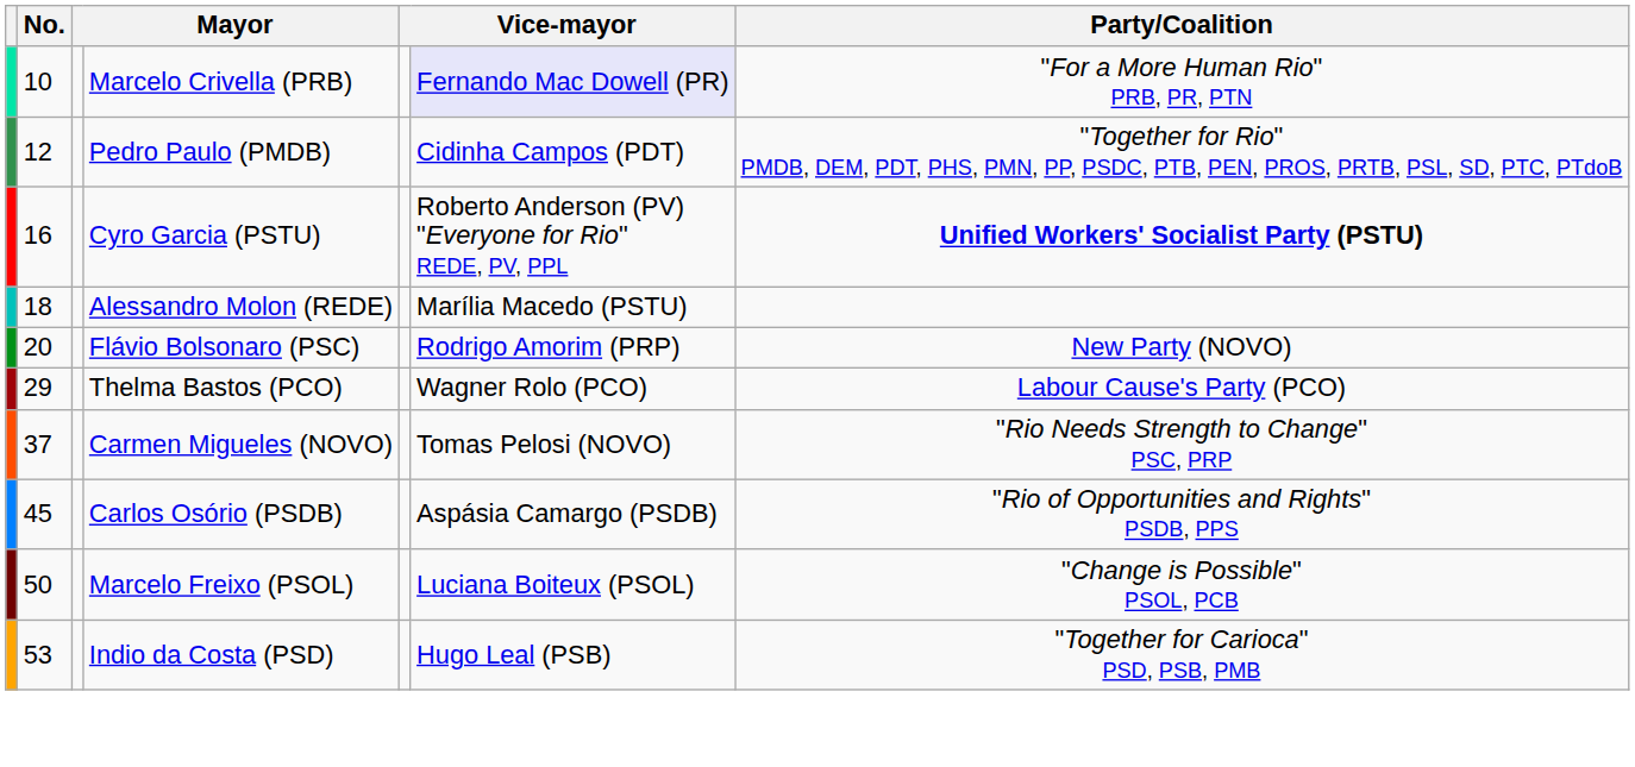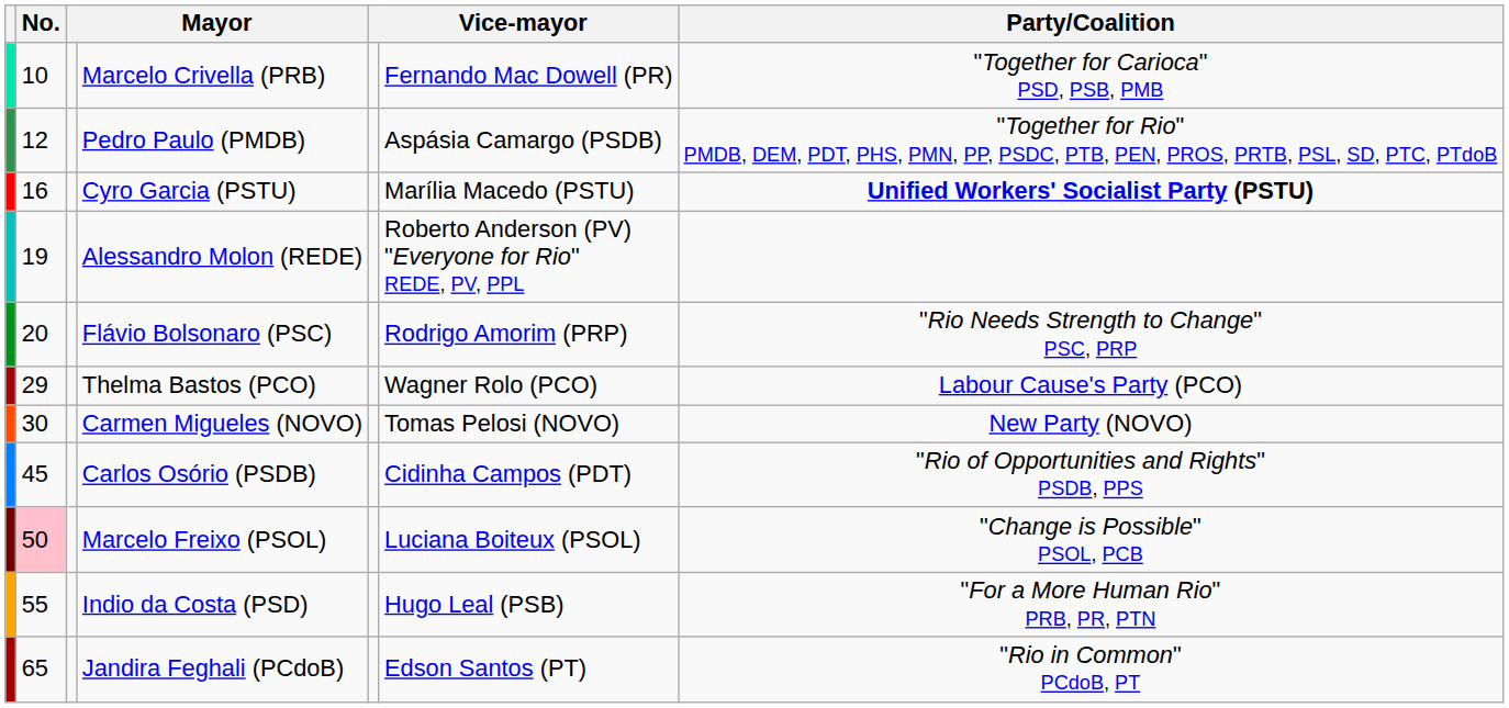Marcelo Crivella (PRB) | column 6: lavender background -> no background
Marcelo Crivella (PRB) | Party/Coalition: "For a More Human Rio" PRB, PR, PTN -> "Together for Carioca" PSD, PSB, PMB
Pedro Paulo (PMDB) | column 6: Cidinha Campos (PDT) -> Aspásia Camargo (PSDB)
Cyro Garcia (PSTU) | column 6: Roberto Anderson (PV) "Everyone for Rio" REDE, PV, PPL -> Marília Macedo (PSTU)
Alessandro Molon (REDE) | No.: 18 -> 19
Alessandro Molon (REDE) | column 6: Marília Macedo (PSTU) -> Roberto Anderson (PV) "Everyone for Rio" REDE, PV, PPL
Flávio Bolsonaro (PSC) | Party/Coalition: New Party (NOVO) -> "Rio Needs Strength to Change" PSC, PRP
Carmen Migueles (NOVO) | No.: 37 -> 30
Carmen Migueles (NOVO) | Party/Coalition: "Rio Needs Strength to Change" PSC, PRP -> New Party (NOVO)
Carlos Osório (PSDB) | column 6: Aspásia Camargo (PSDB) -> Cidinha Campos (PDT)
Marcelo Freixo (PSOL) | No.: no background -> pink background
Indio da Costa (PSD) | No.: 53 -> 55
Indio da Costa (PSD) | Party/Coalition: "Together for Carioca" PSD, PSB, PMB -> "For a More Human Rio" PRB, PR, PTN
+ row: 65 | Jandira Feghali (PCdoB) | Edson Santos (PT) | "Rio in Common" PCdoB, PT
